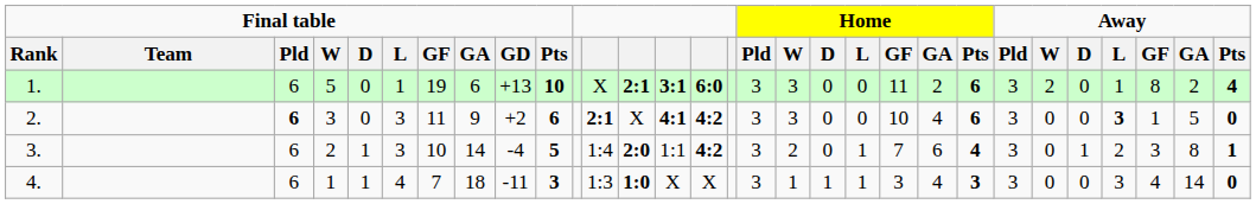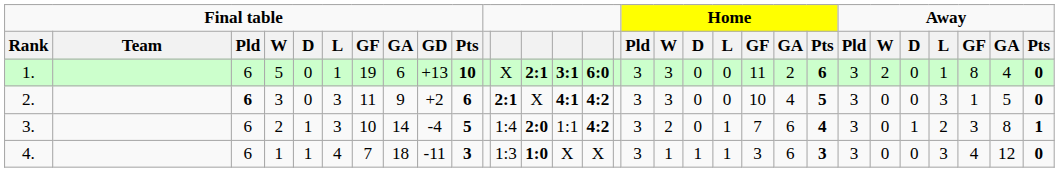1. | Away / GA: 2 -> 4
1. | Away / Pts: 4 -> 0
2. | Home / Pts: 6 -> 5
2. | Away / L: bold -> normal
4. | Home / GA: 4 -> 6
4. | Away / GA: 14 -> 12
